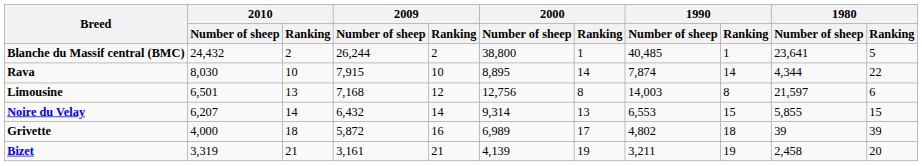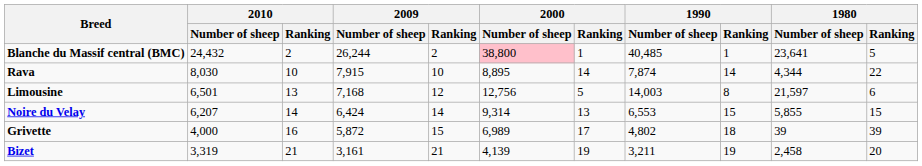Blanche du Massif central (BMC) | 2000 / Number of sheep: no background -> pink background
Limousine | 2000 / Ranking: 8 -> 5
Noire du Velay | 2009 / Number of sheep: 6,432 -> 6,424
Grivette | 2010 / Ranking: 18 -> 16
Grivette | 2009 / Ranking: 16 -> 15
